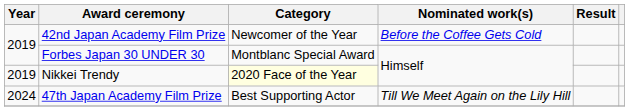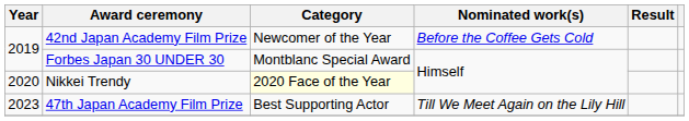Nikkei Trendy | Year: 2019 -> 2020
47th Japan Academy Film Prize | Year: 2024 -> 2023
